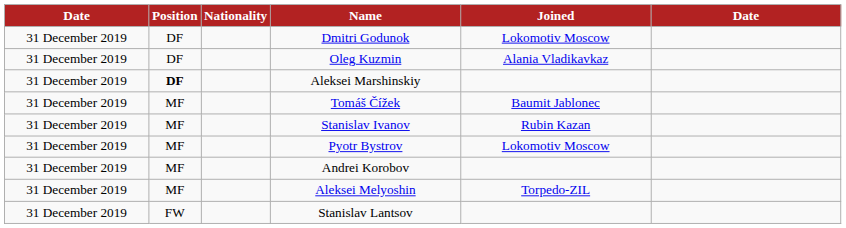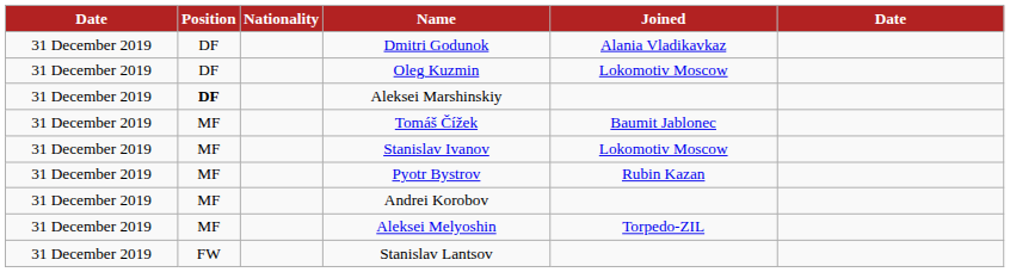Dmitri Godunok | Joined: Lokomotiv Moscow -> Alania Vladikavkaz
Oleg Kuzmin | Joined: Alania Vladikavkaz -> Lokomotiv Moscow
Stanislav Ivanov | Joined: Rubin Kazan -> Lokomotiv Moscow
Pyotr Bystrov | Joined: Lokomotiv Moscow -> Rubin Kazan
